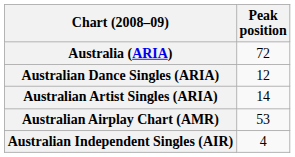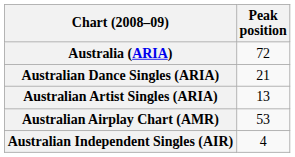Australian Dance Singles (ARIA) | Peak position: 12 -> 21
Australian Artist Singles (ARIA) | Peak position: 14 -> 13
